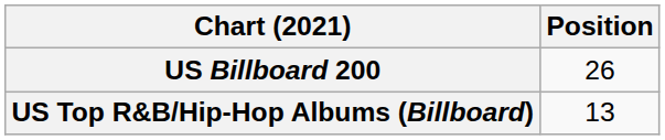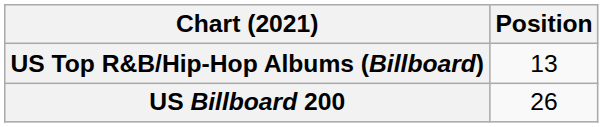rows swapped: US Billboard 200 <-> US Top R&B/Hip-Hop Albums (Billboard)
